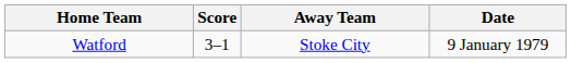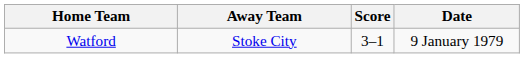columns swapped: Score <-> Away Team
